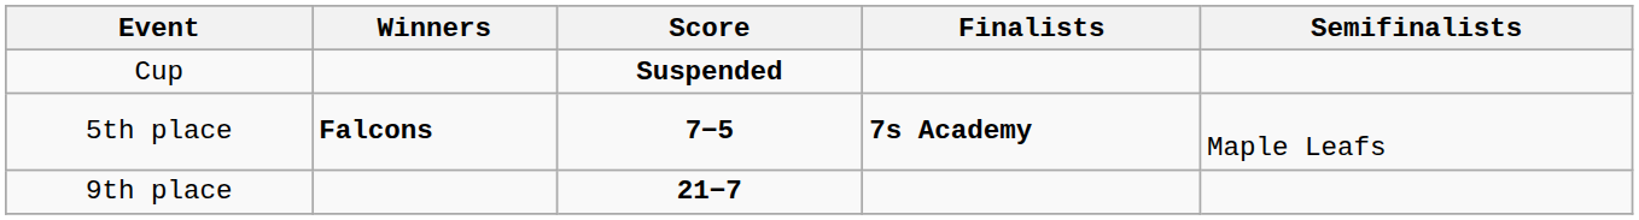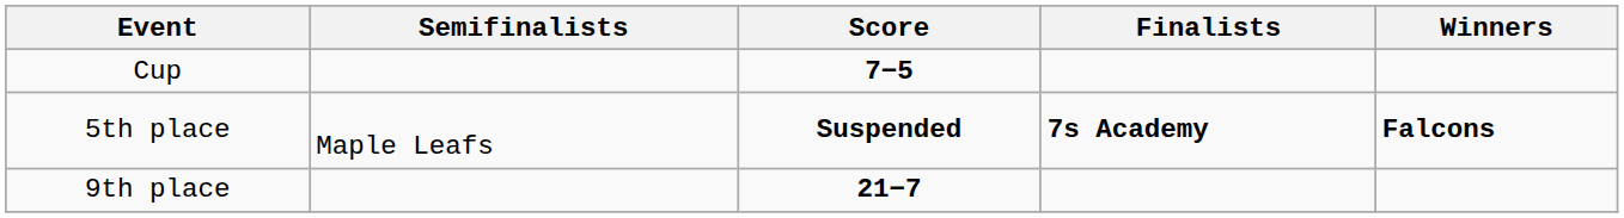columns swapped: Winners <-> Semifinalists
Cup | Score: Suspended -> 7−5
5th place | Score: 7−5 -> Suspended
